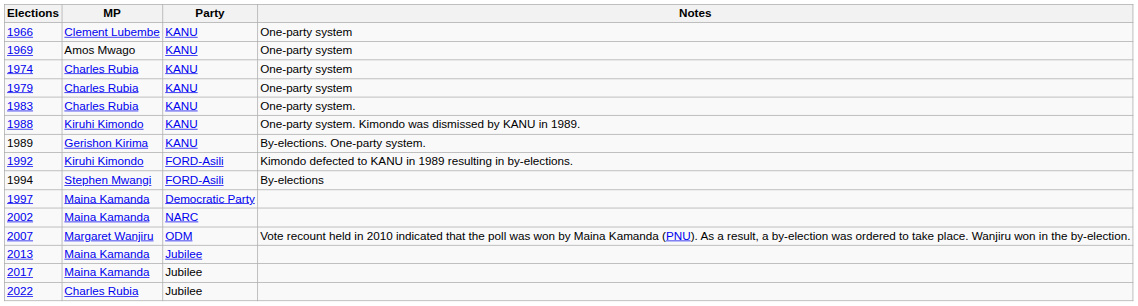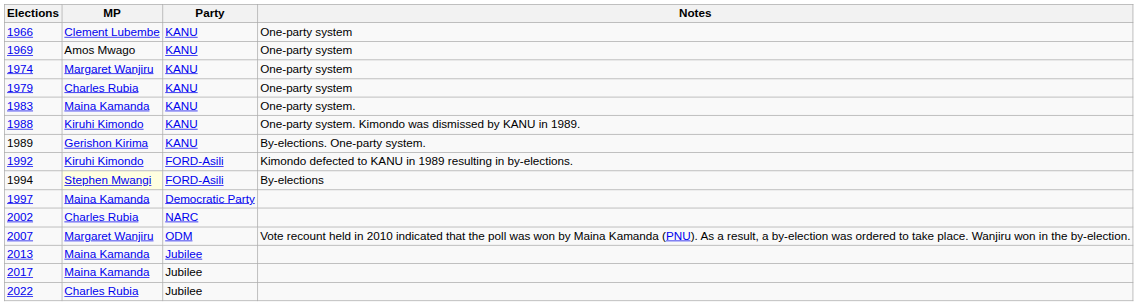1974 | MP: Charles Rubia -> Margaret Wanjiru
1983 | MP: Charles Rubia -> Maina Kamanda
1994 | MP: no background -> lightyellow background
2002 | MP: Maina Kamanda -> Charles Rubia
